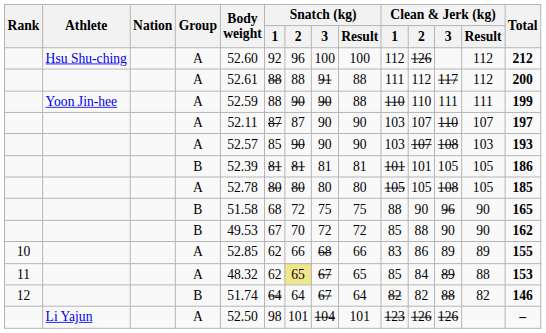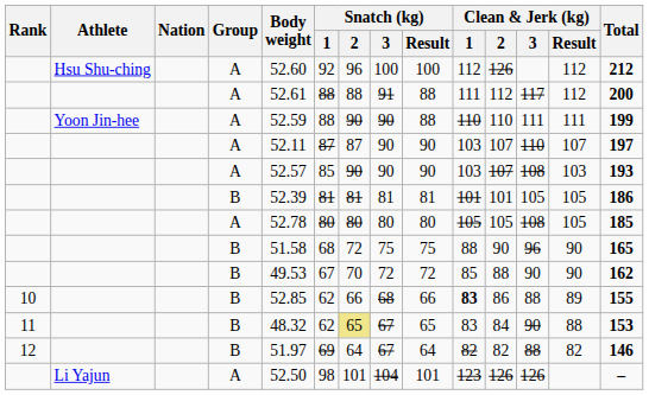10 | Group: A -> B
10 | Clean & Jerk (kg) / 1: normal -> bold
10 | Clean & Jerk (kg) / 3: 89 -> 88
11 | Group: A -> B
11 | Clean & Jerk (kg) / 1: 85 -> 83
11 | Clean & Jerk (kg) / 3: 89 -> 90
12 | Body weight: 51.74 -> 51.97
12 | Snatch (kg) / 1: 64 -> 69
